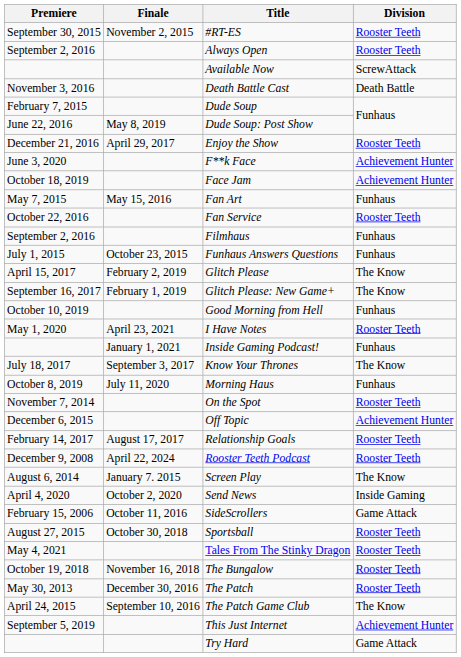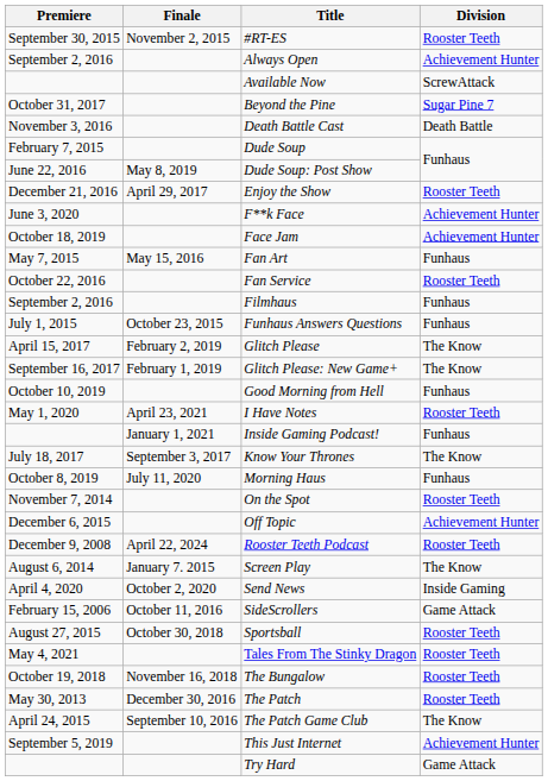Always Open | Division: Rooster Teeth -> Achievement Hunter
+ row: October 31, 2017 | Beyond the Pine | Sugar Pine 7
- row: February 14, 2017 | August 17, 2017 | Relationship Goals | Rooster Teeth
